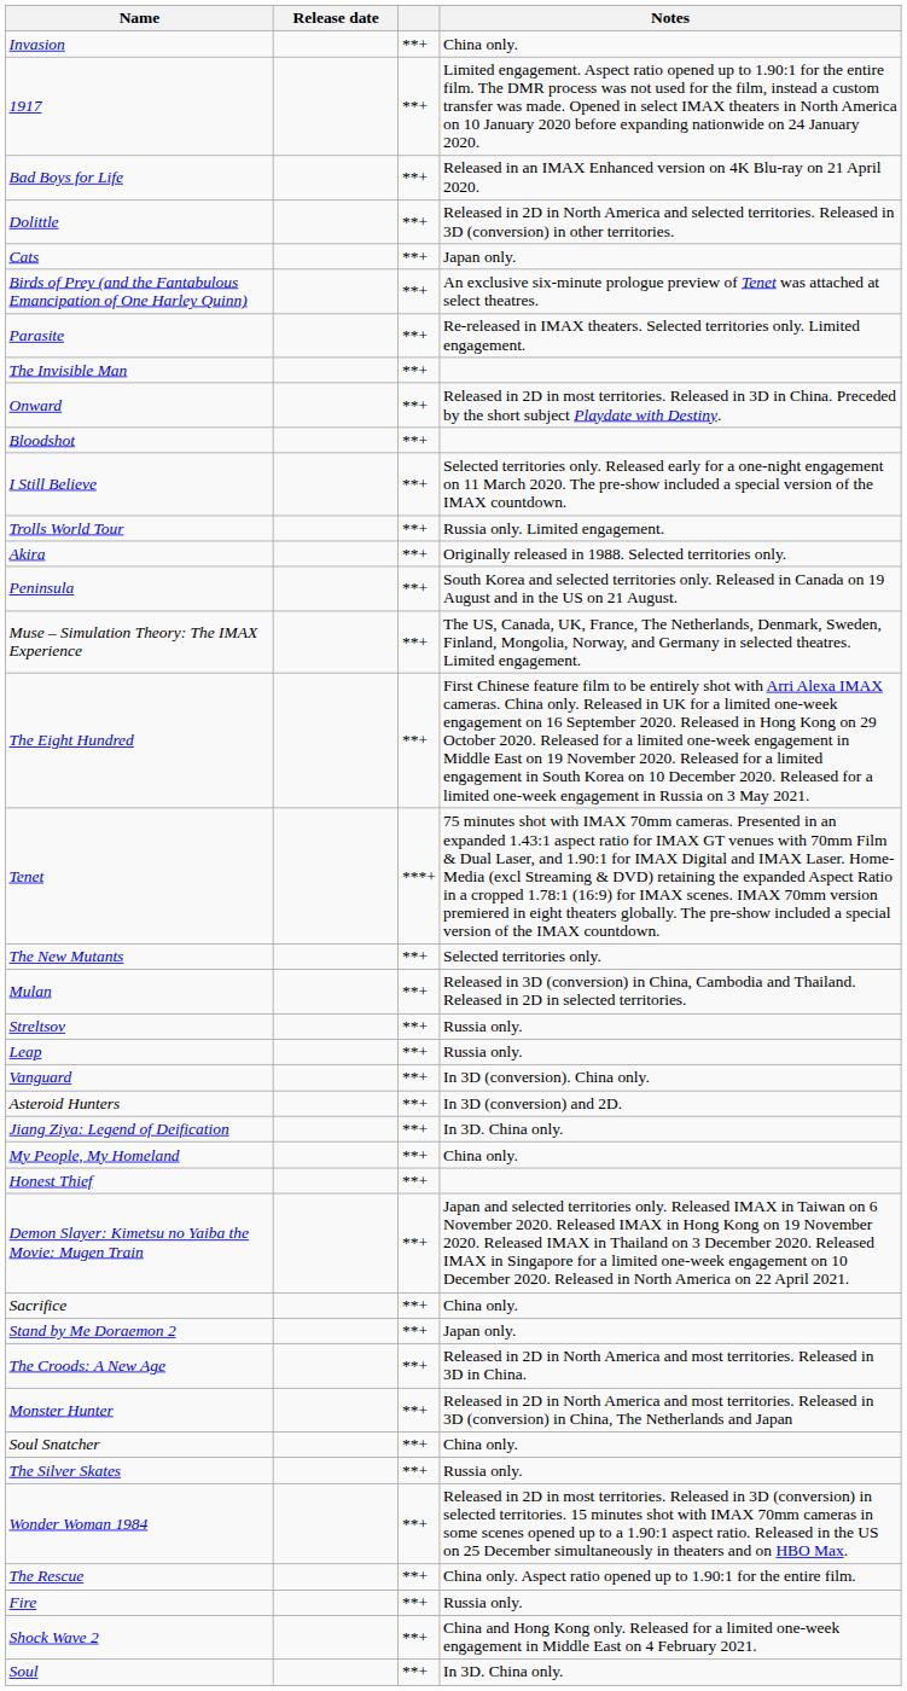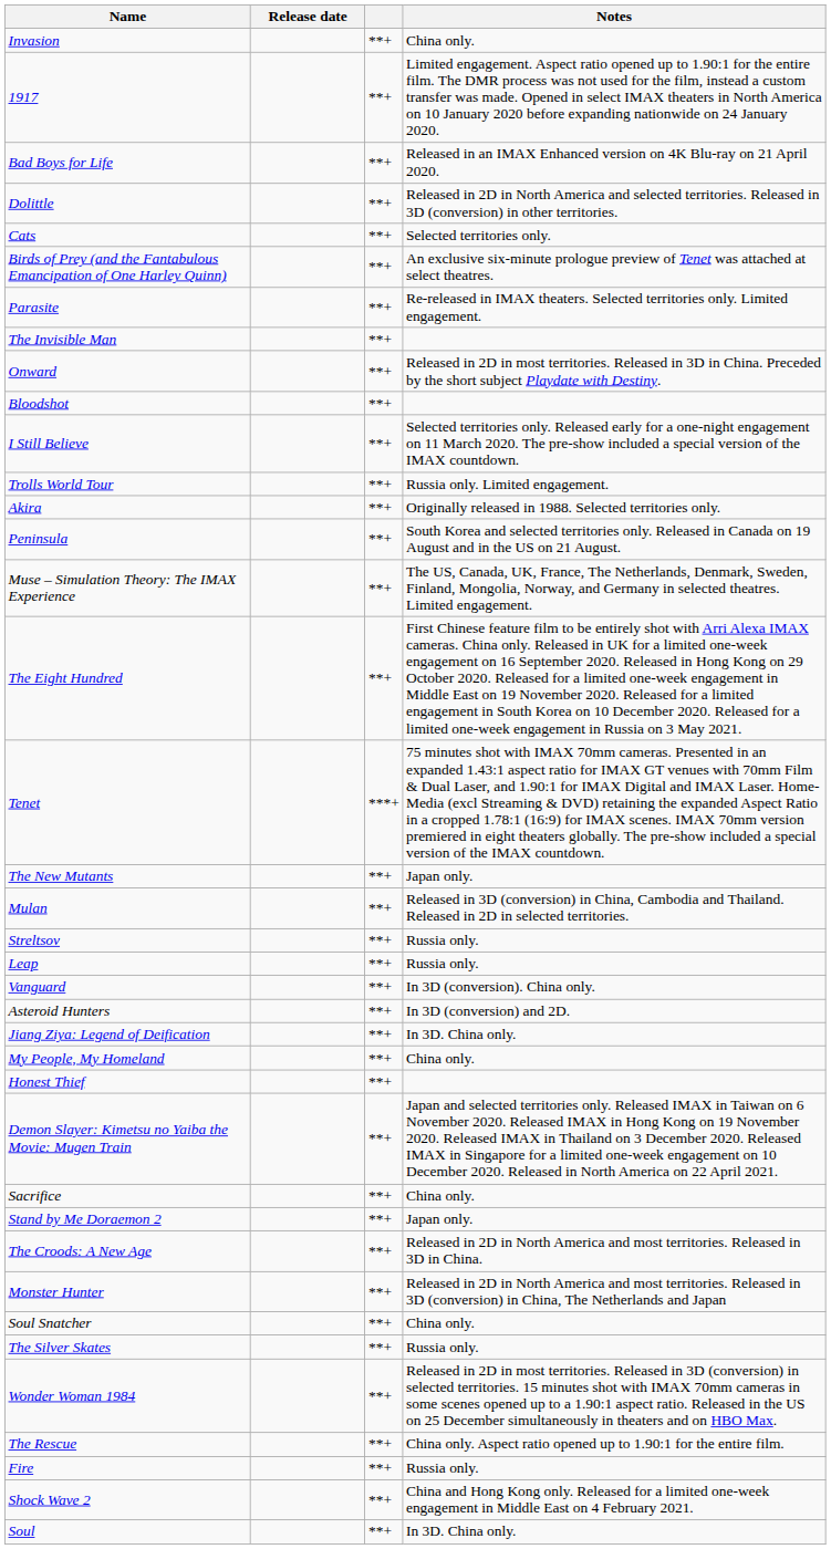Cats | Notes: Japan only. -> Selected territories only.
The New Mutants | Notes: Selected territories only. -> Japan only.
